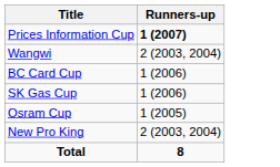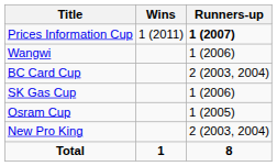+ column: Wins | 1 (2011) | 1
Wangwi | Runners-up: 2 (2003, 2004) -> 1 (2006)
BC Card Cup | Runners-up: 1 (2006) -> 2 (2003, 2004)
